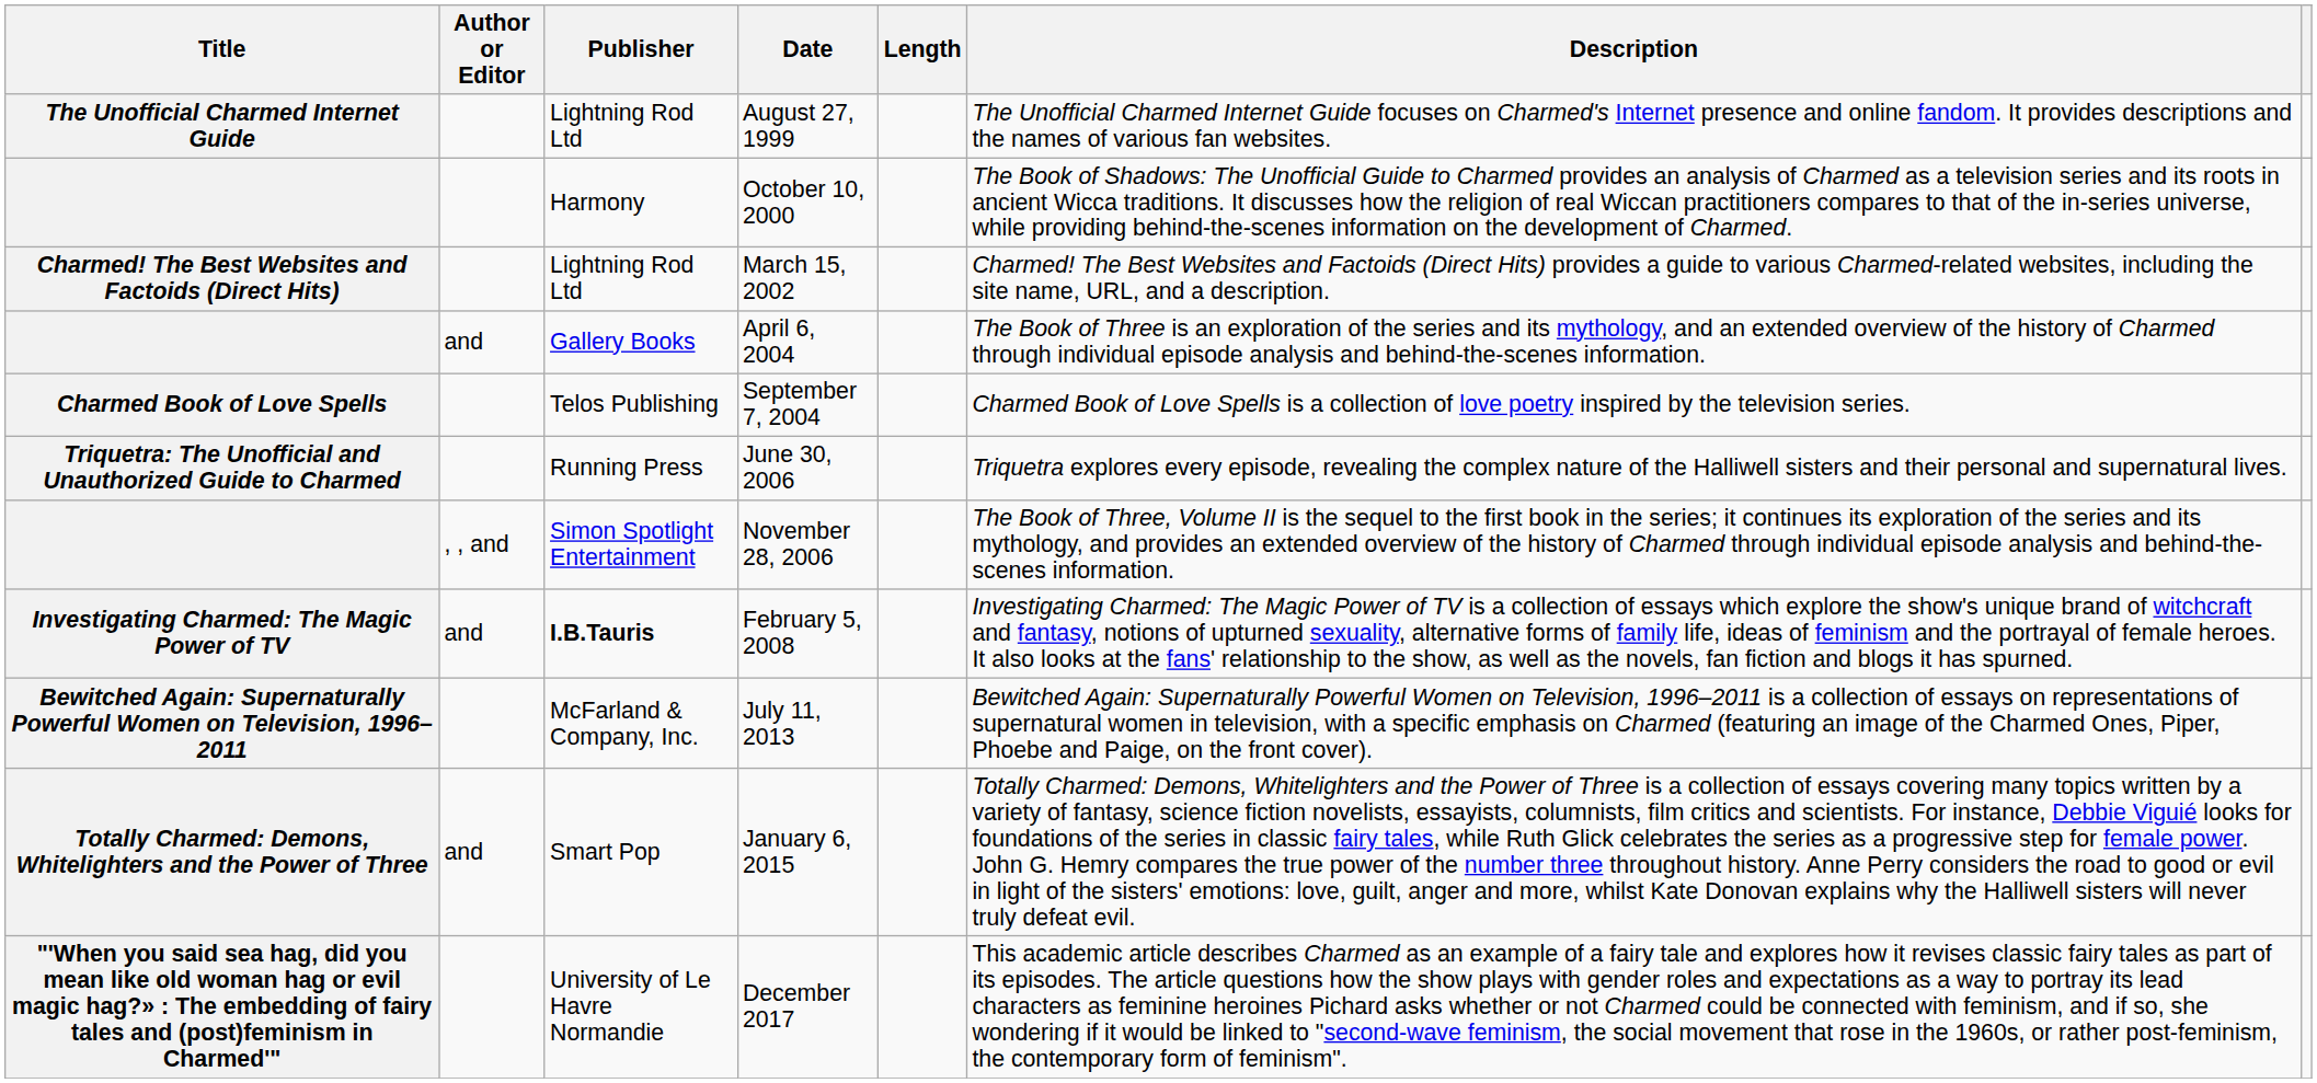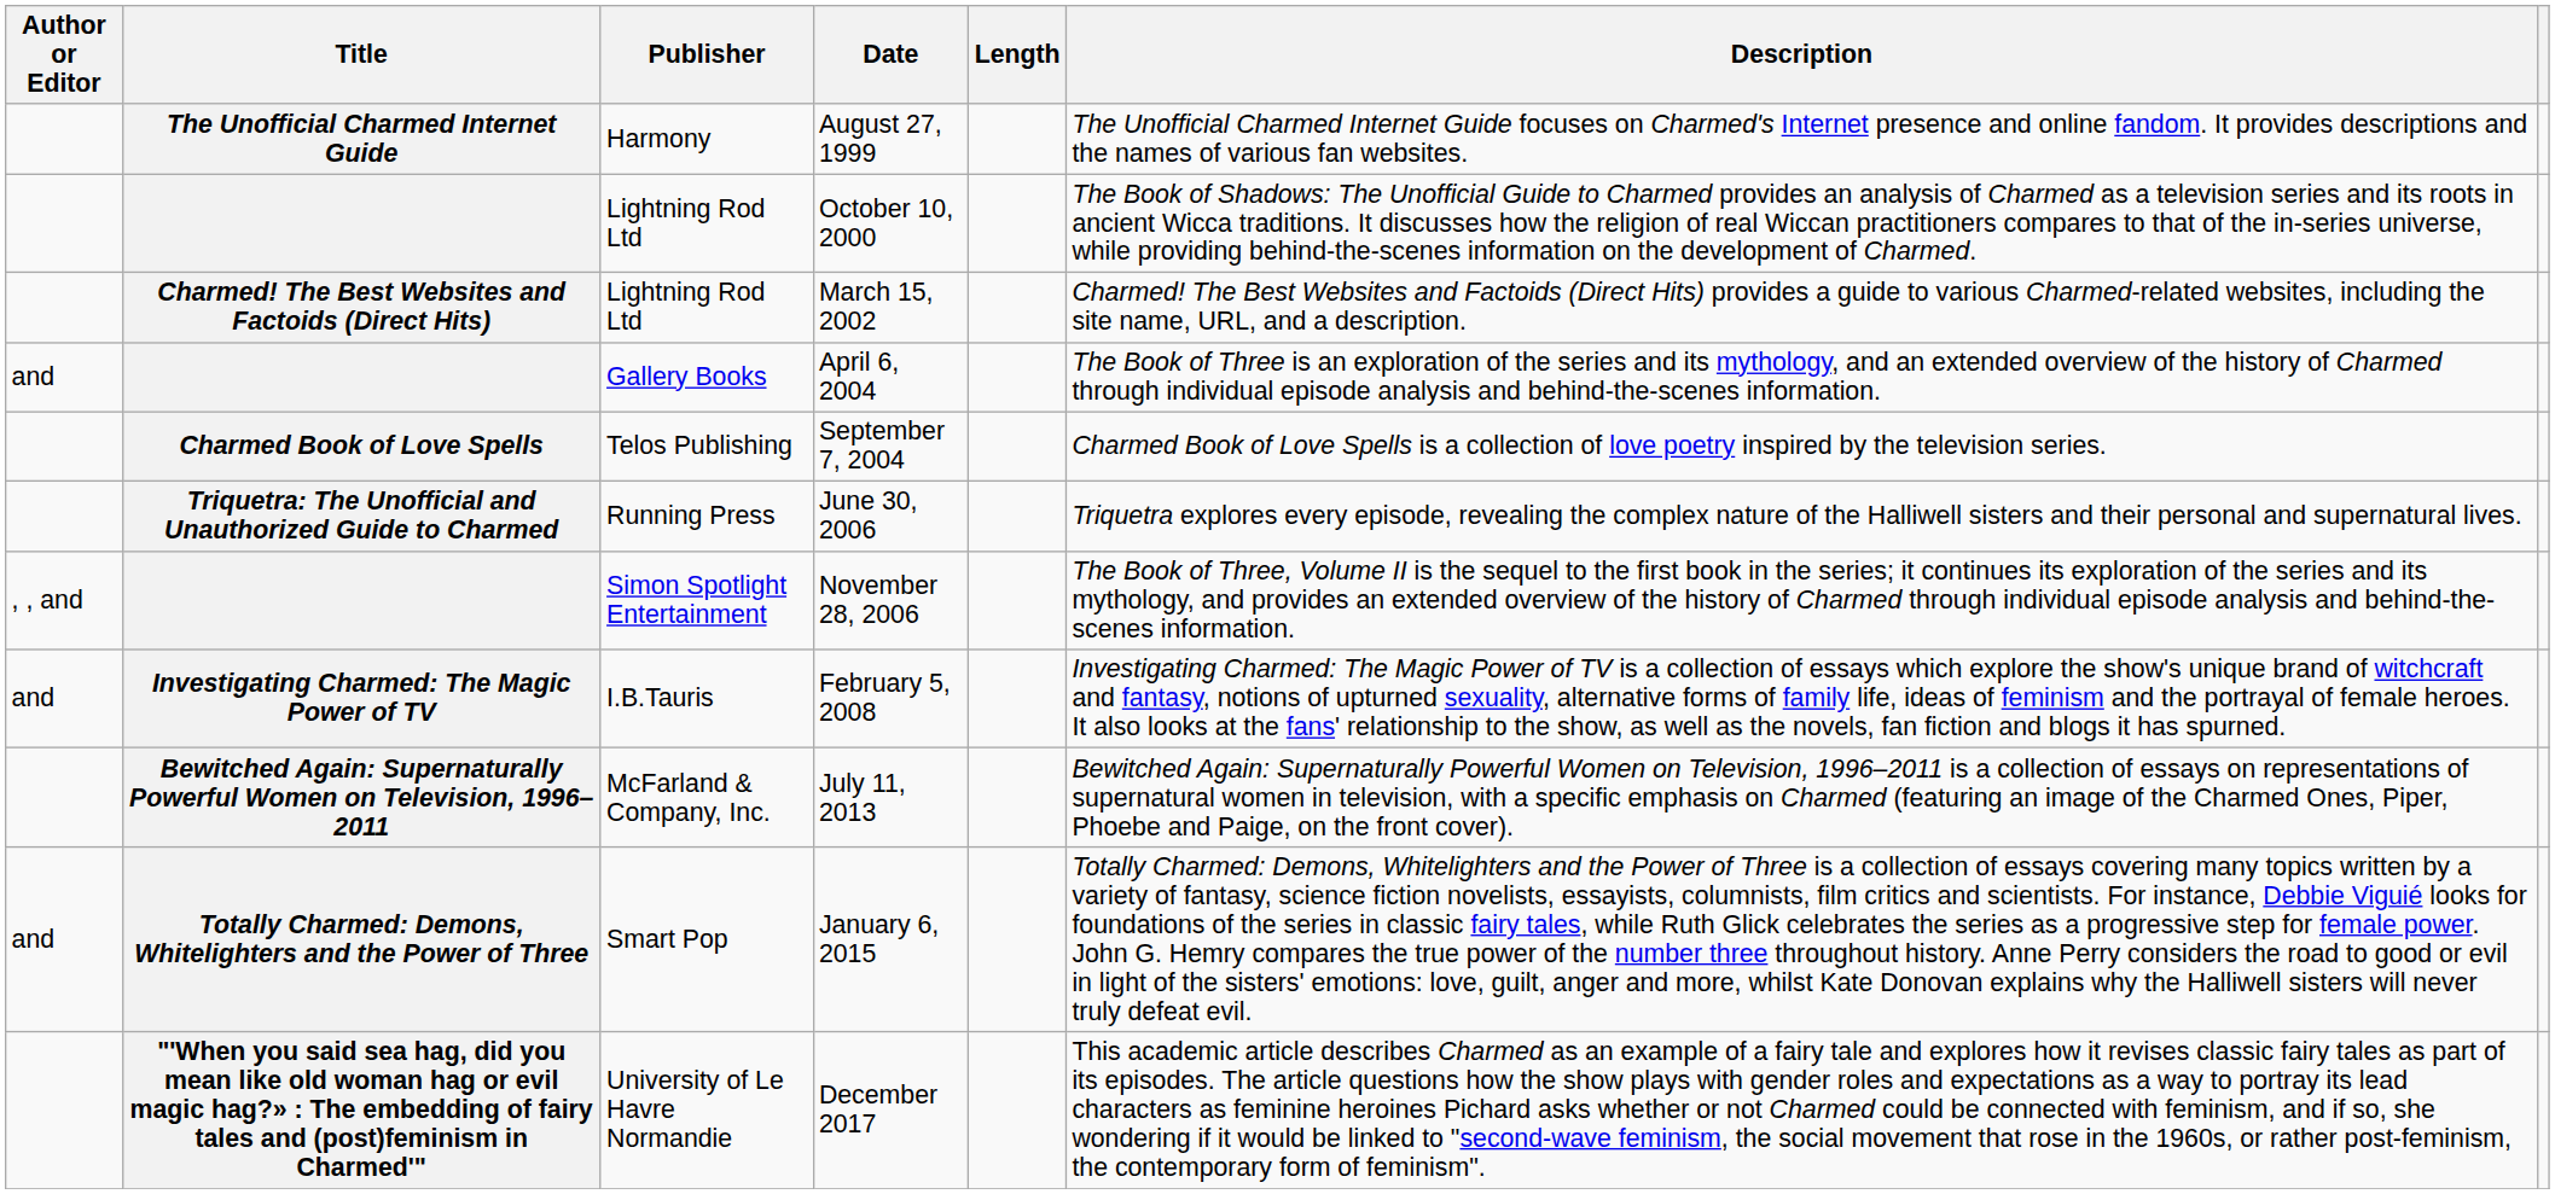columns swapped: Title <-> Author or Editor
August 27, 1999 | Publisher: Lightning Rod Ltd -> Harmony
October 10, 2000 | Publisher: Harmony -> Lightning Rod Ltd
February 5, 2008 | Publisher: bold -> normal
